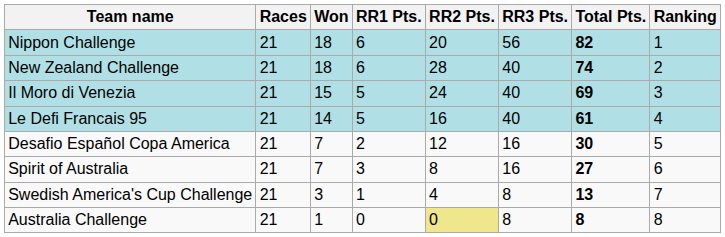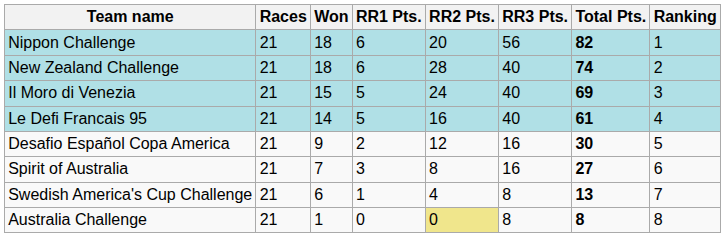Desafio Español Copa America | Won: 7 -> 9
Swedish America's Cup Challenge | Won: 3 -> 6
